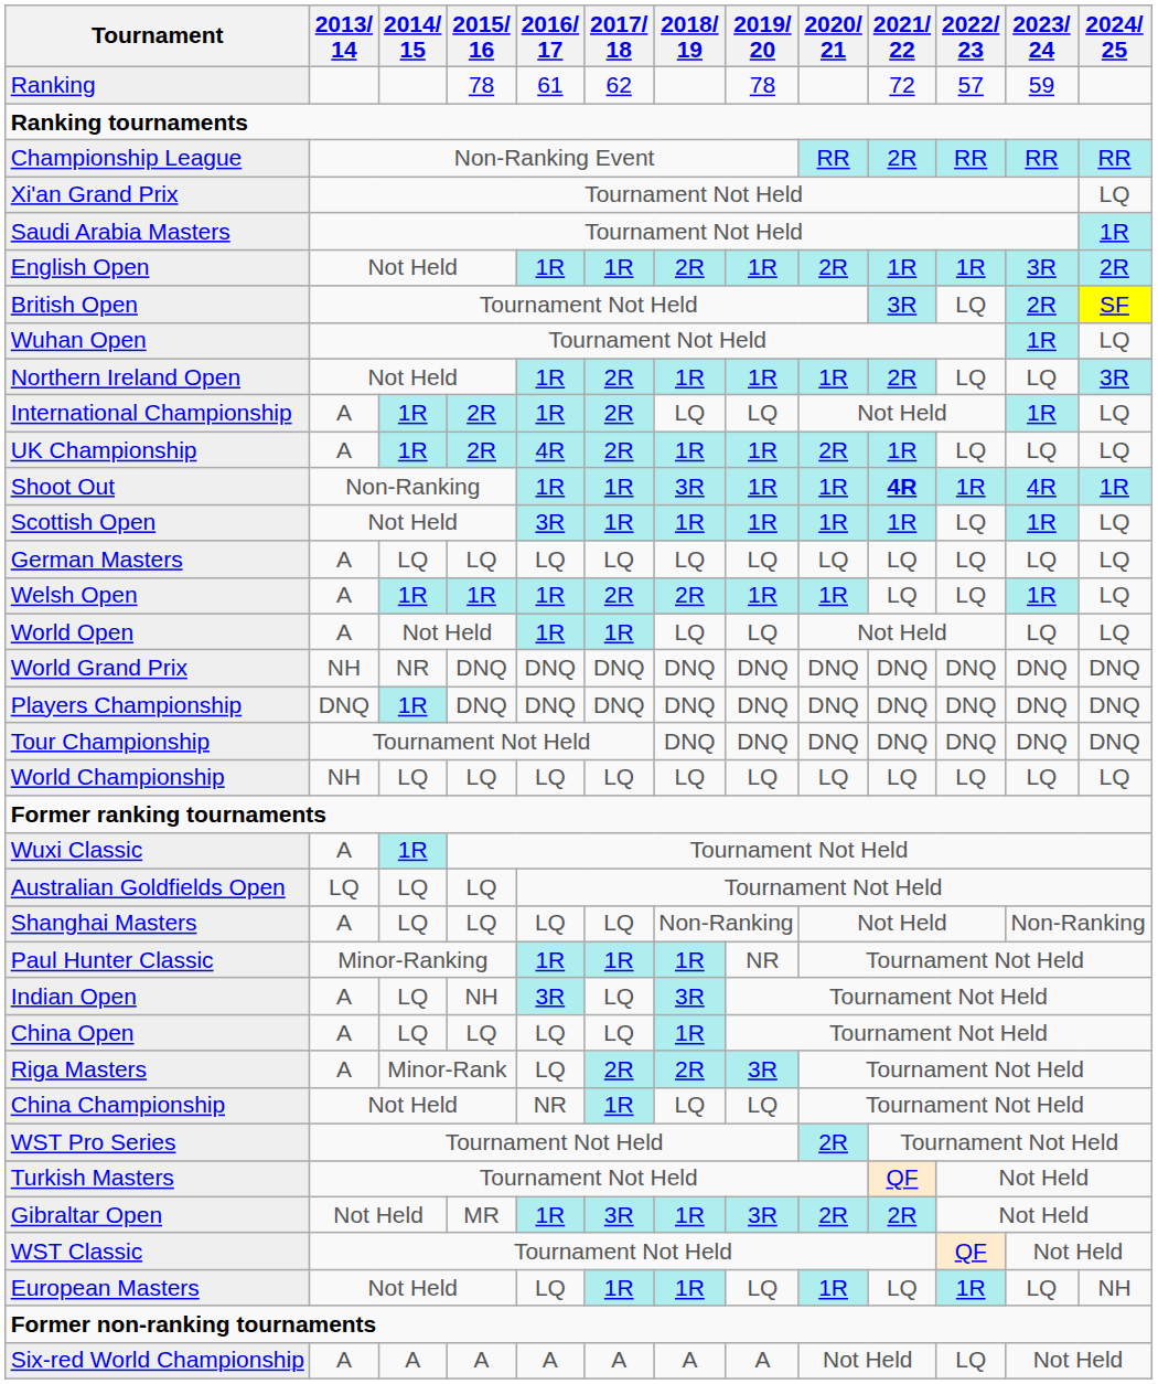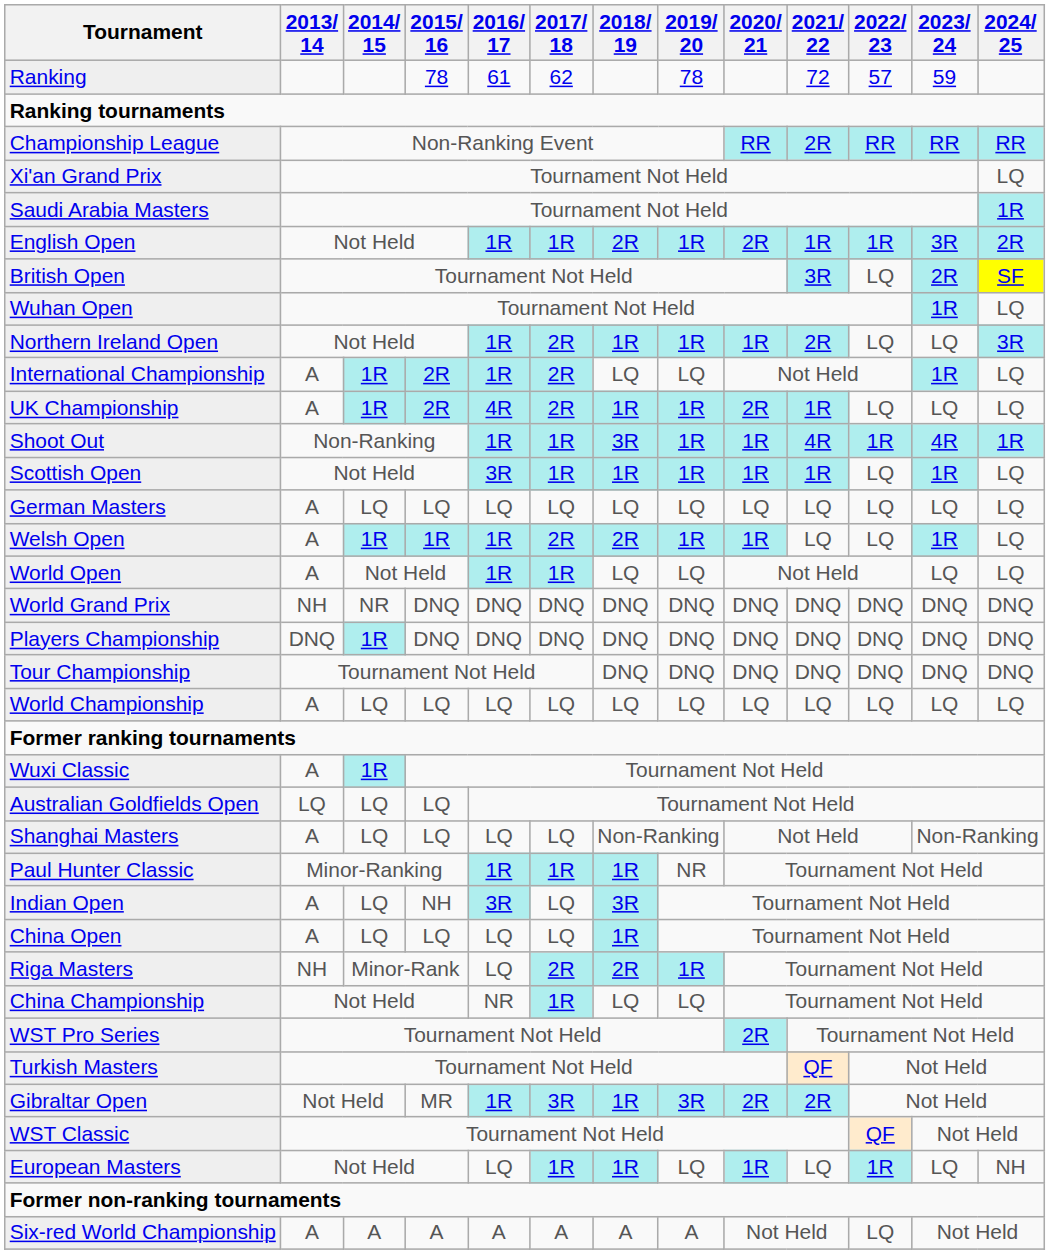Shoot Out | 2021/ 22: bold -> normal
World Championship | 2013/ 14: NH -> A
Riga Masters | 2013/ 14: A -> NH
Riga Masters | 2019/ 20: 3R -> 1R
